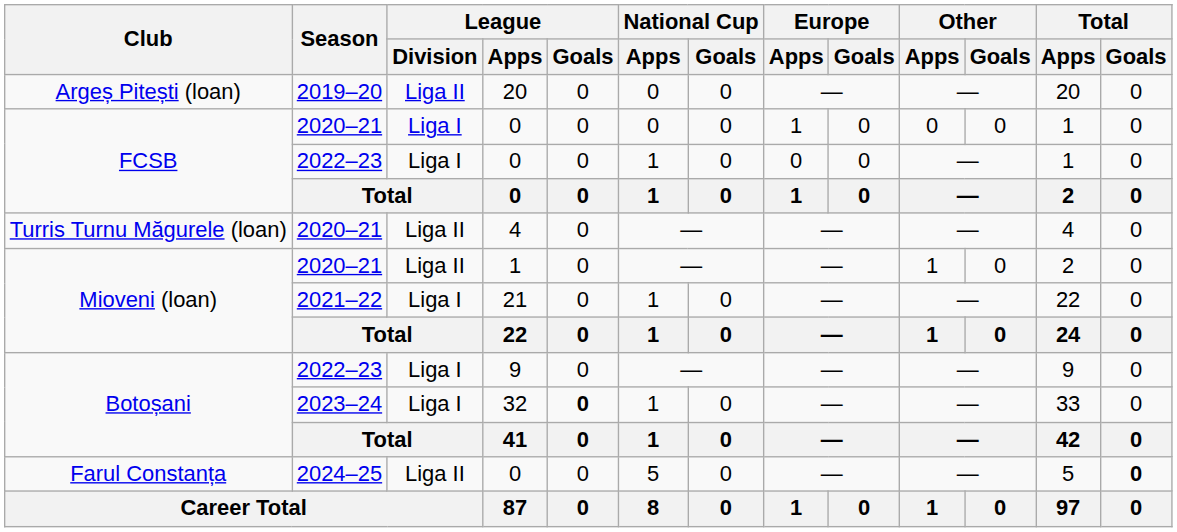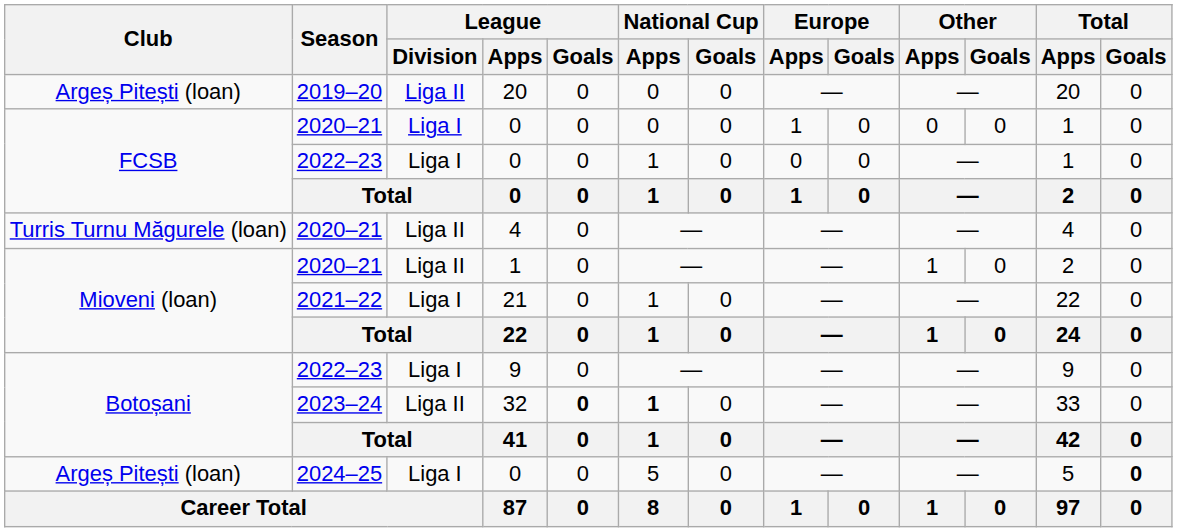32 | League / Division: Liga I -> Liga II
32 | National Cup / Apps: normal -> bold
2024–25 / 0 | Club: Farul Constanța -> Argeș Pitești (loan)
2024–25 / 0 | League / Division: Liga II -> Liga I
